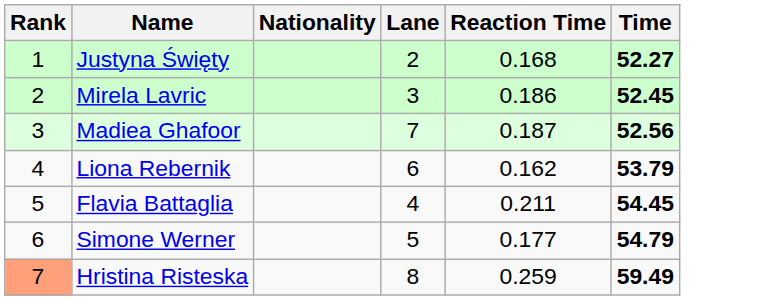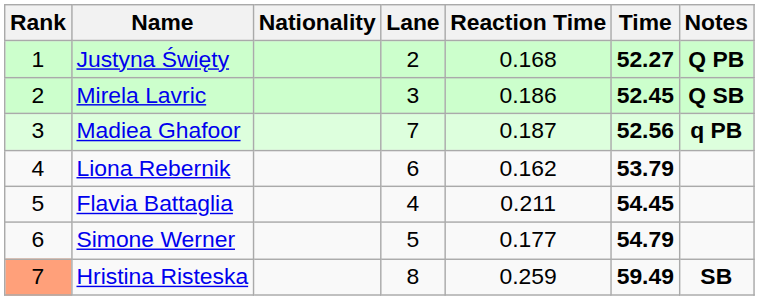+ column: Notes | Q PB | Q SB | q PB | SB
